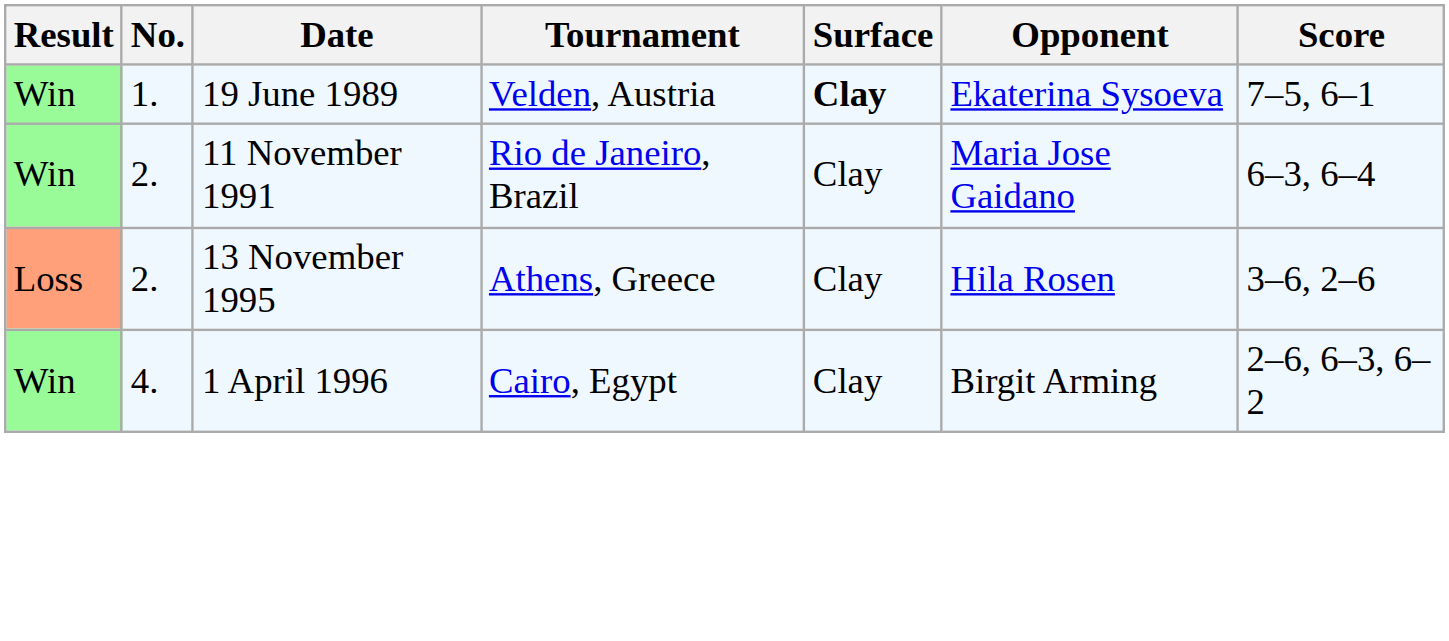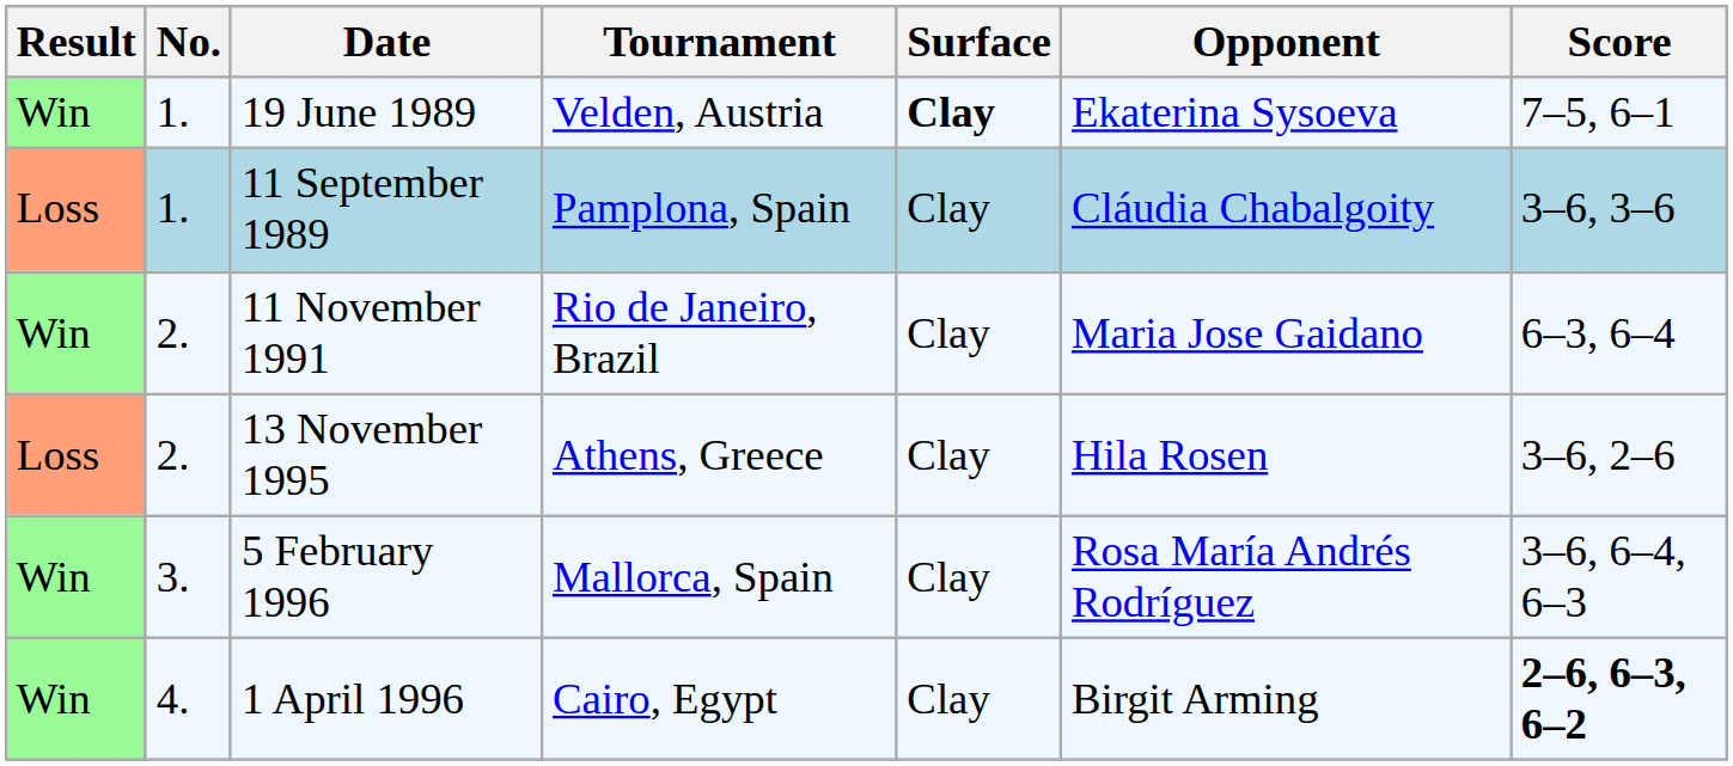+ row: Loss | 1. | 11 September 1989 | Pamplona, Spain | Clay | Cláudia Chabalgoity | 3–6, 3–6
+ row: Win | 3. | 5 February 1996 | Mallorca, Spain | Clay | Rosa María Andrés Rodríguez | 3–6, 6–4, 6–3
1 April 1996 | Score: normal -> bold
